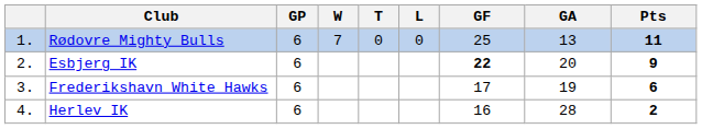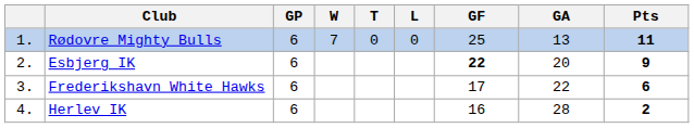Frederikshavn White Hawks | GA: 19 -> 22
